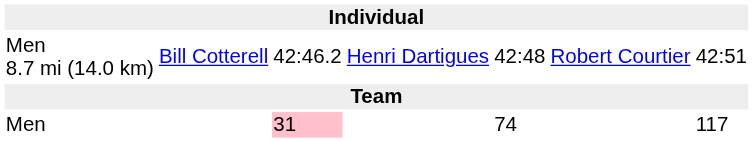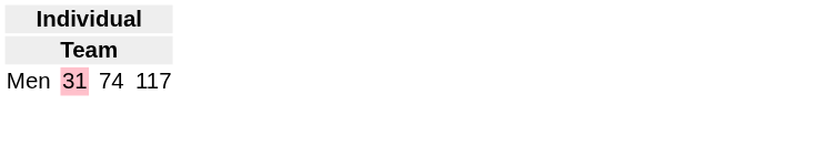- row: Men 8.7 mi (14.0 km) | Bill Cotterell | 42:46.2 | Henri Dartigues | 42:48 | Robert Courtier | 42:51
